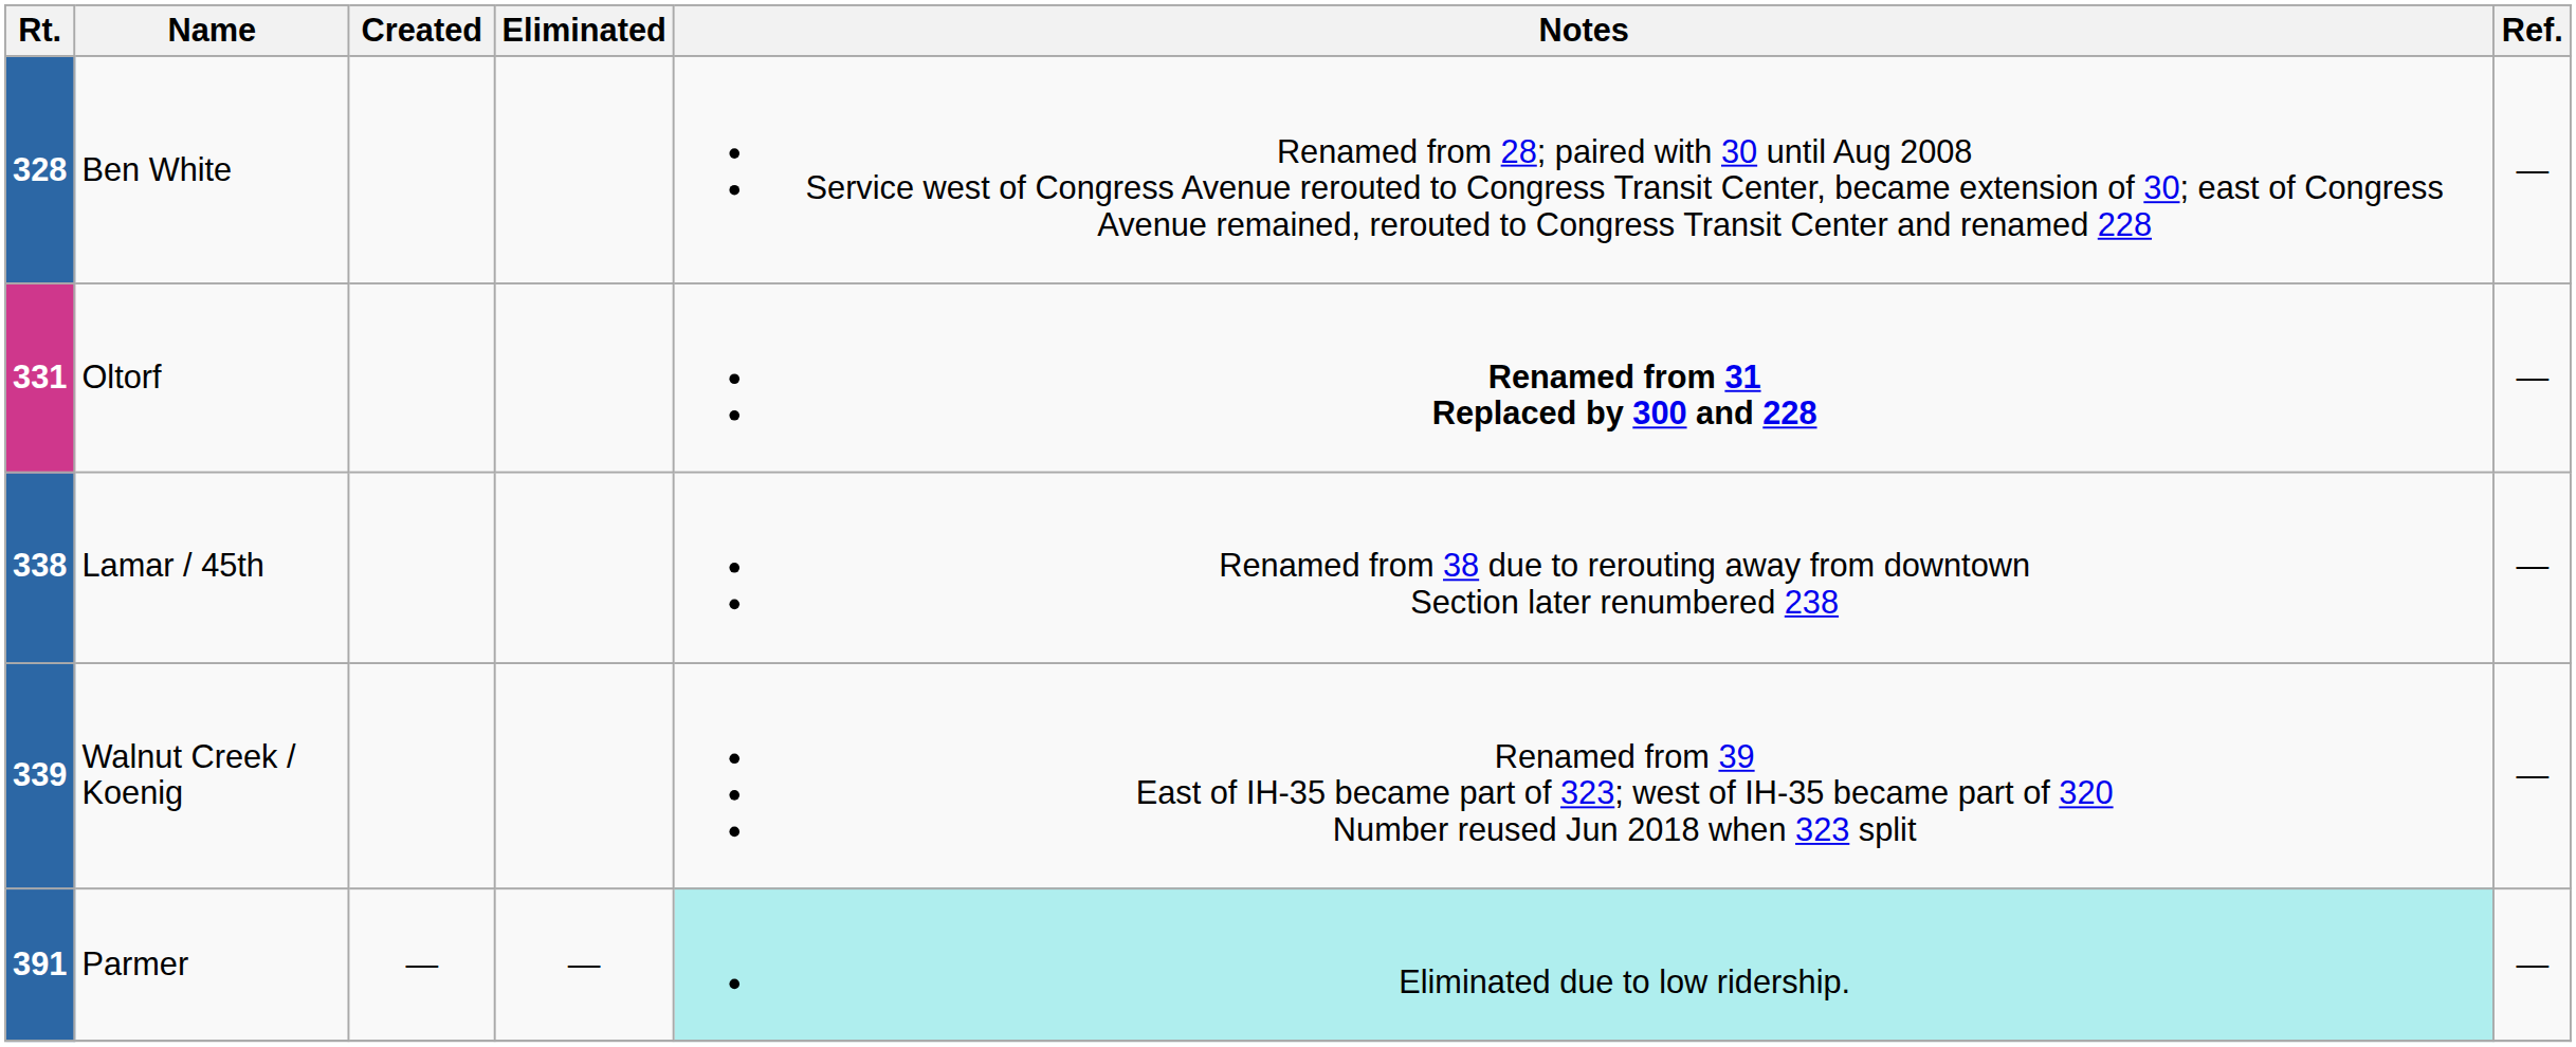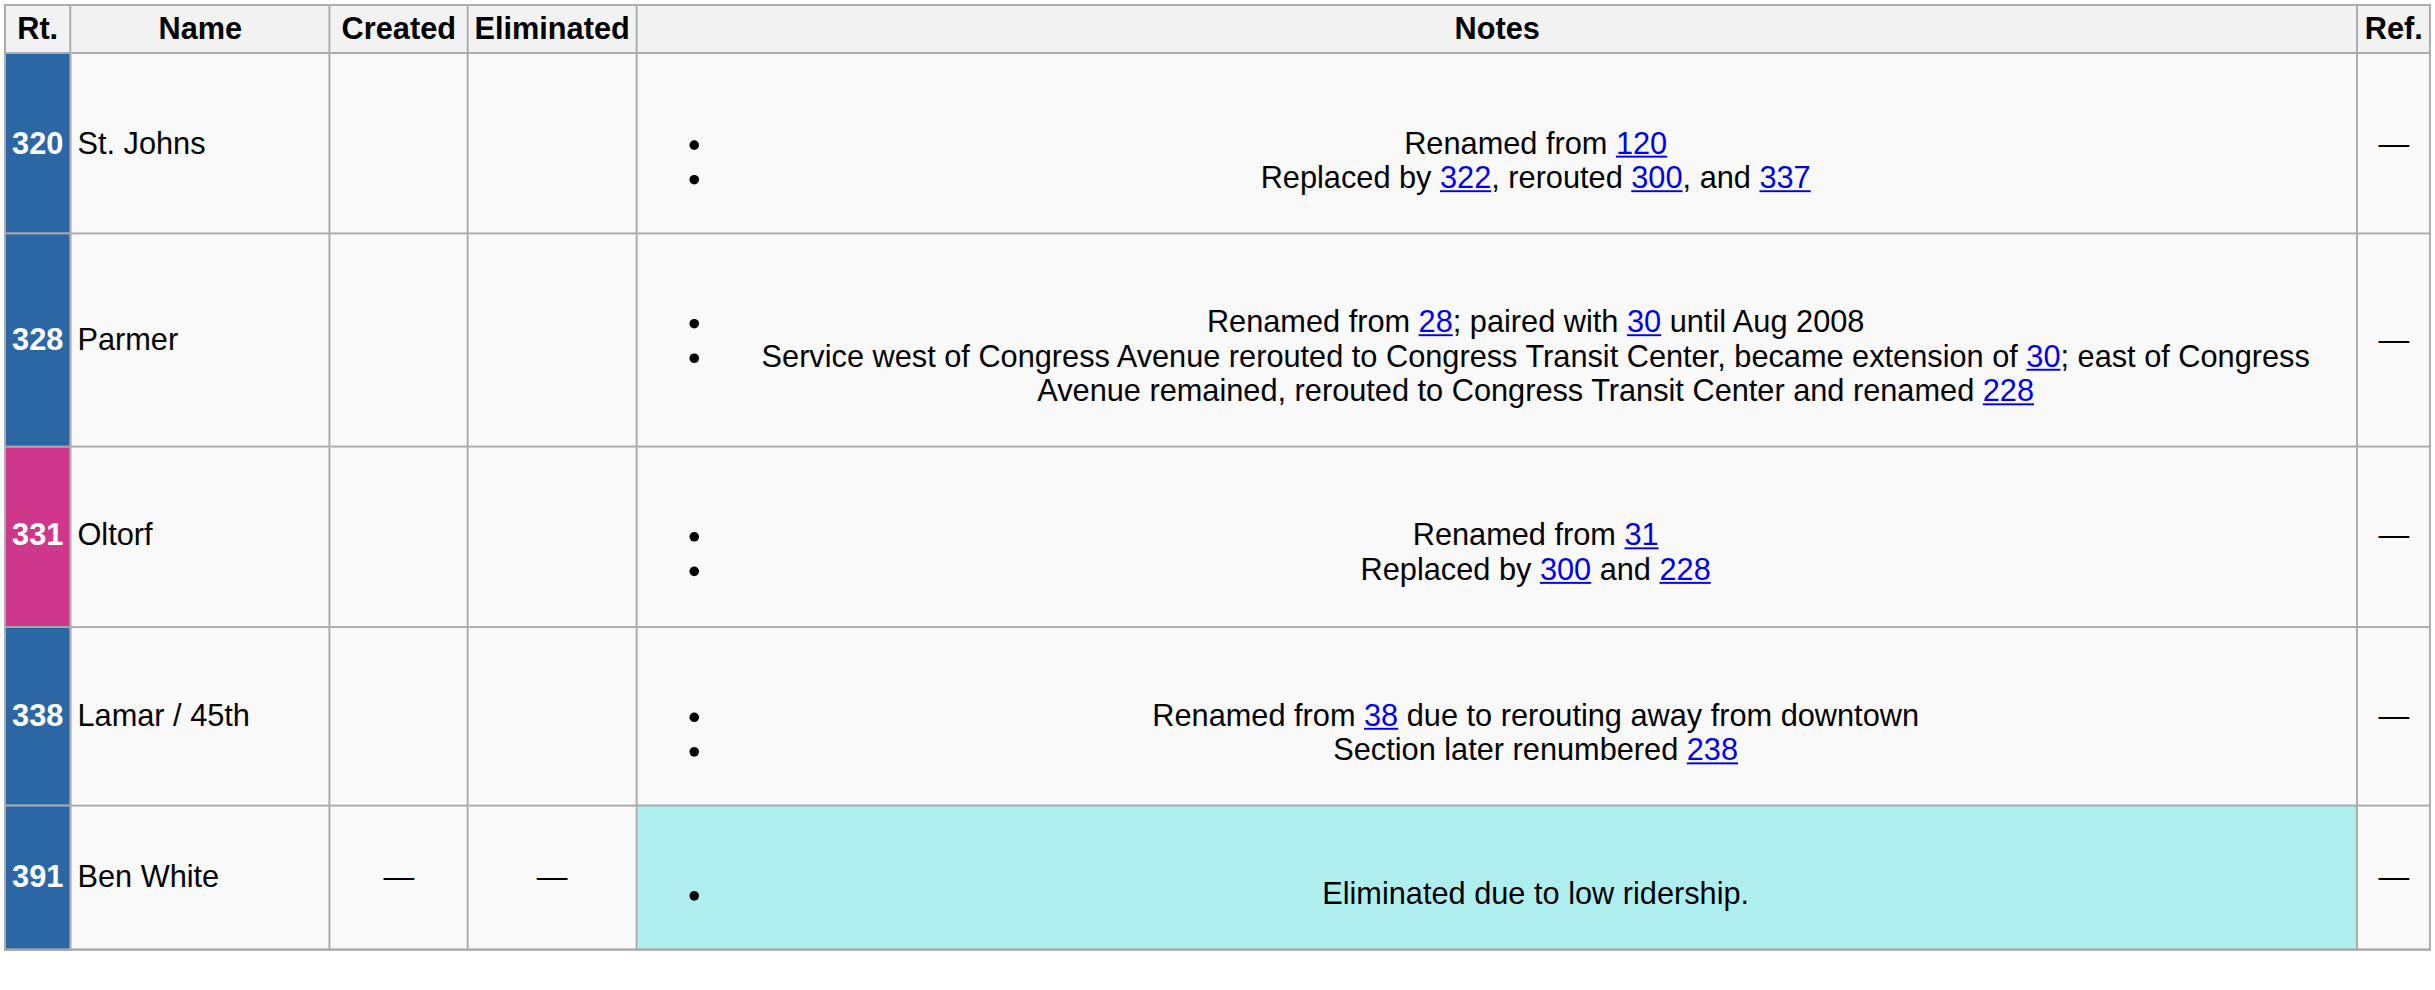+ row: 320 | St. Johns | Renamed from 120 Replaced by 322, rerouted 300, and 337 | —
328 | Name: Ben White -> Parmer
331 | Notes: bold -> normal
- row: 339 | Walnut Creek / Koenig | Renamed from 39 East of IH-35 became part of 323; west of IH-35 became part of 320 Number reused Jun 2018 when 323 split | —
391 | Name: Parmer -> Ben White
